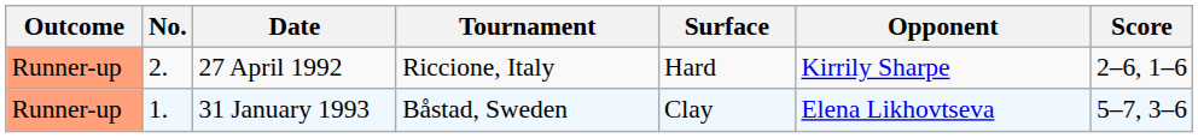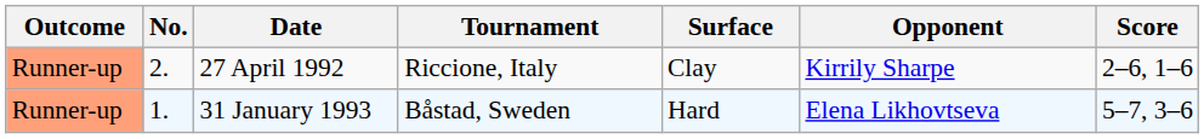27 April 1992 | Surface: Hard -> Clay
31 January 1993 | Surface: Clay -> Hard
